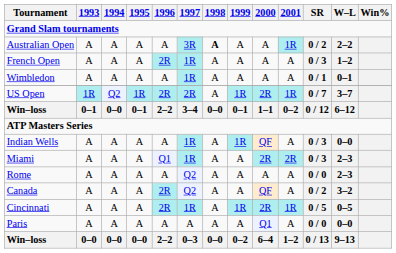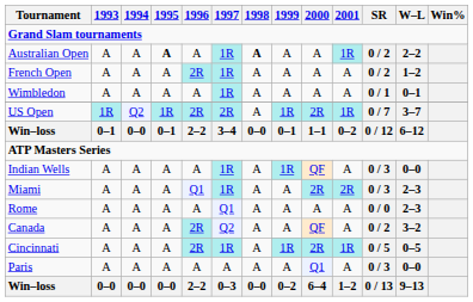Australian Open | 1995: normal -> bold
Australian Open | 1997: 3R -> 1R
French Open | SR: 0 / 3 -> 0 / 2
Rome | 1997: Q2 -> Q1
Paris | SR: 0 / 0 -> 0 / 3
